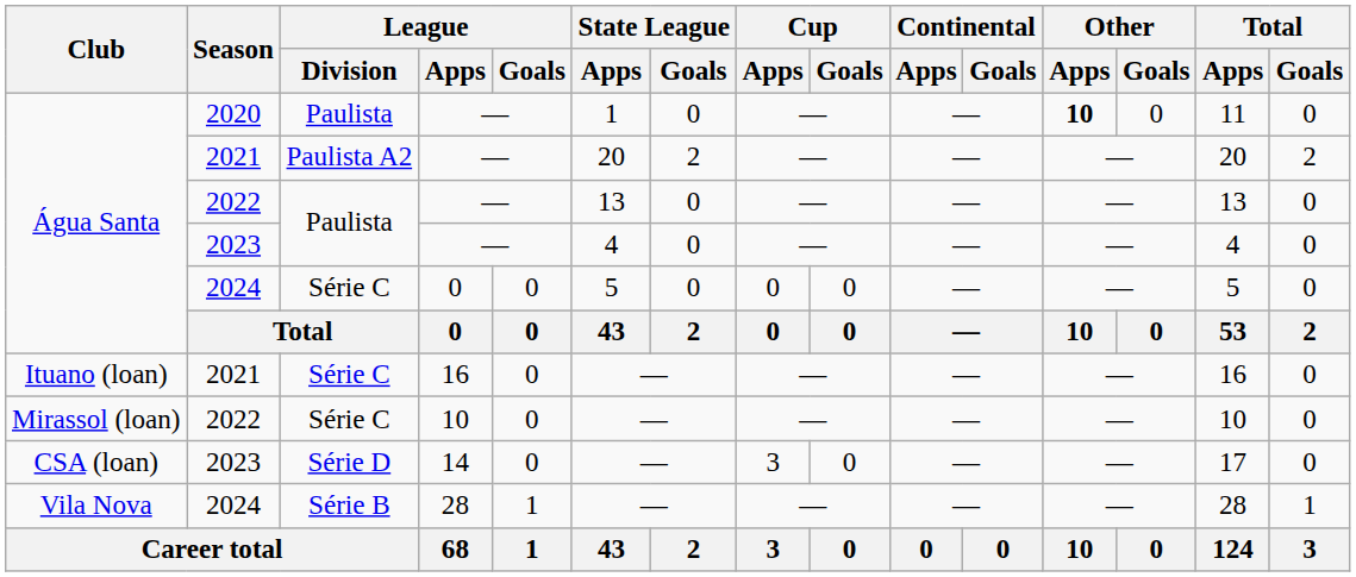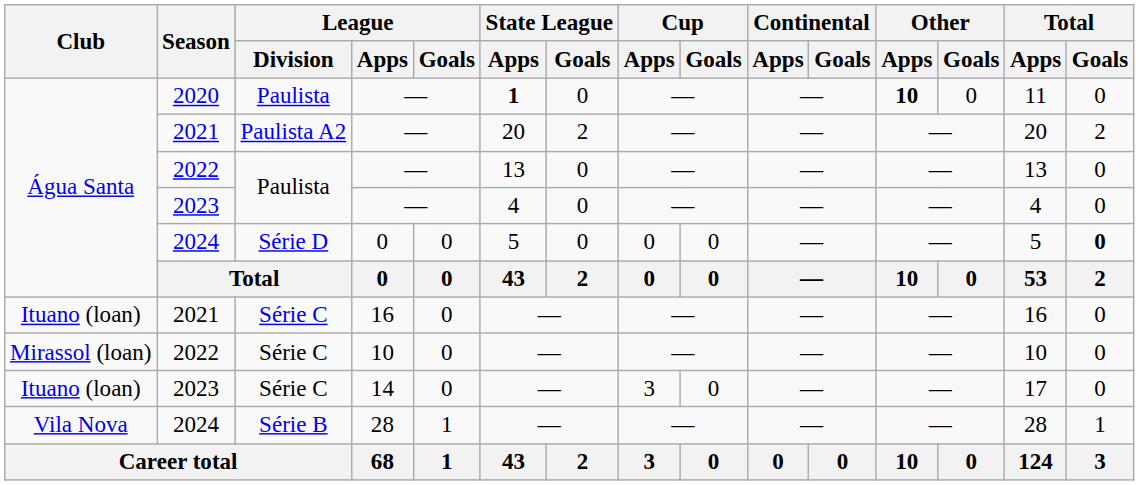2020 / — | State League / Apps: normal -> bold
2024 / 0 | League / Division: Série C -> Série D
2024 / 0 | Total / Goals: normal -> bold
14 | Club: CSA (loan) -> Ituano (loan)
14 | League / Division: Série D -> Série C
